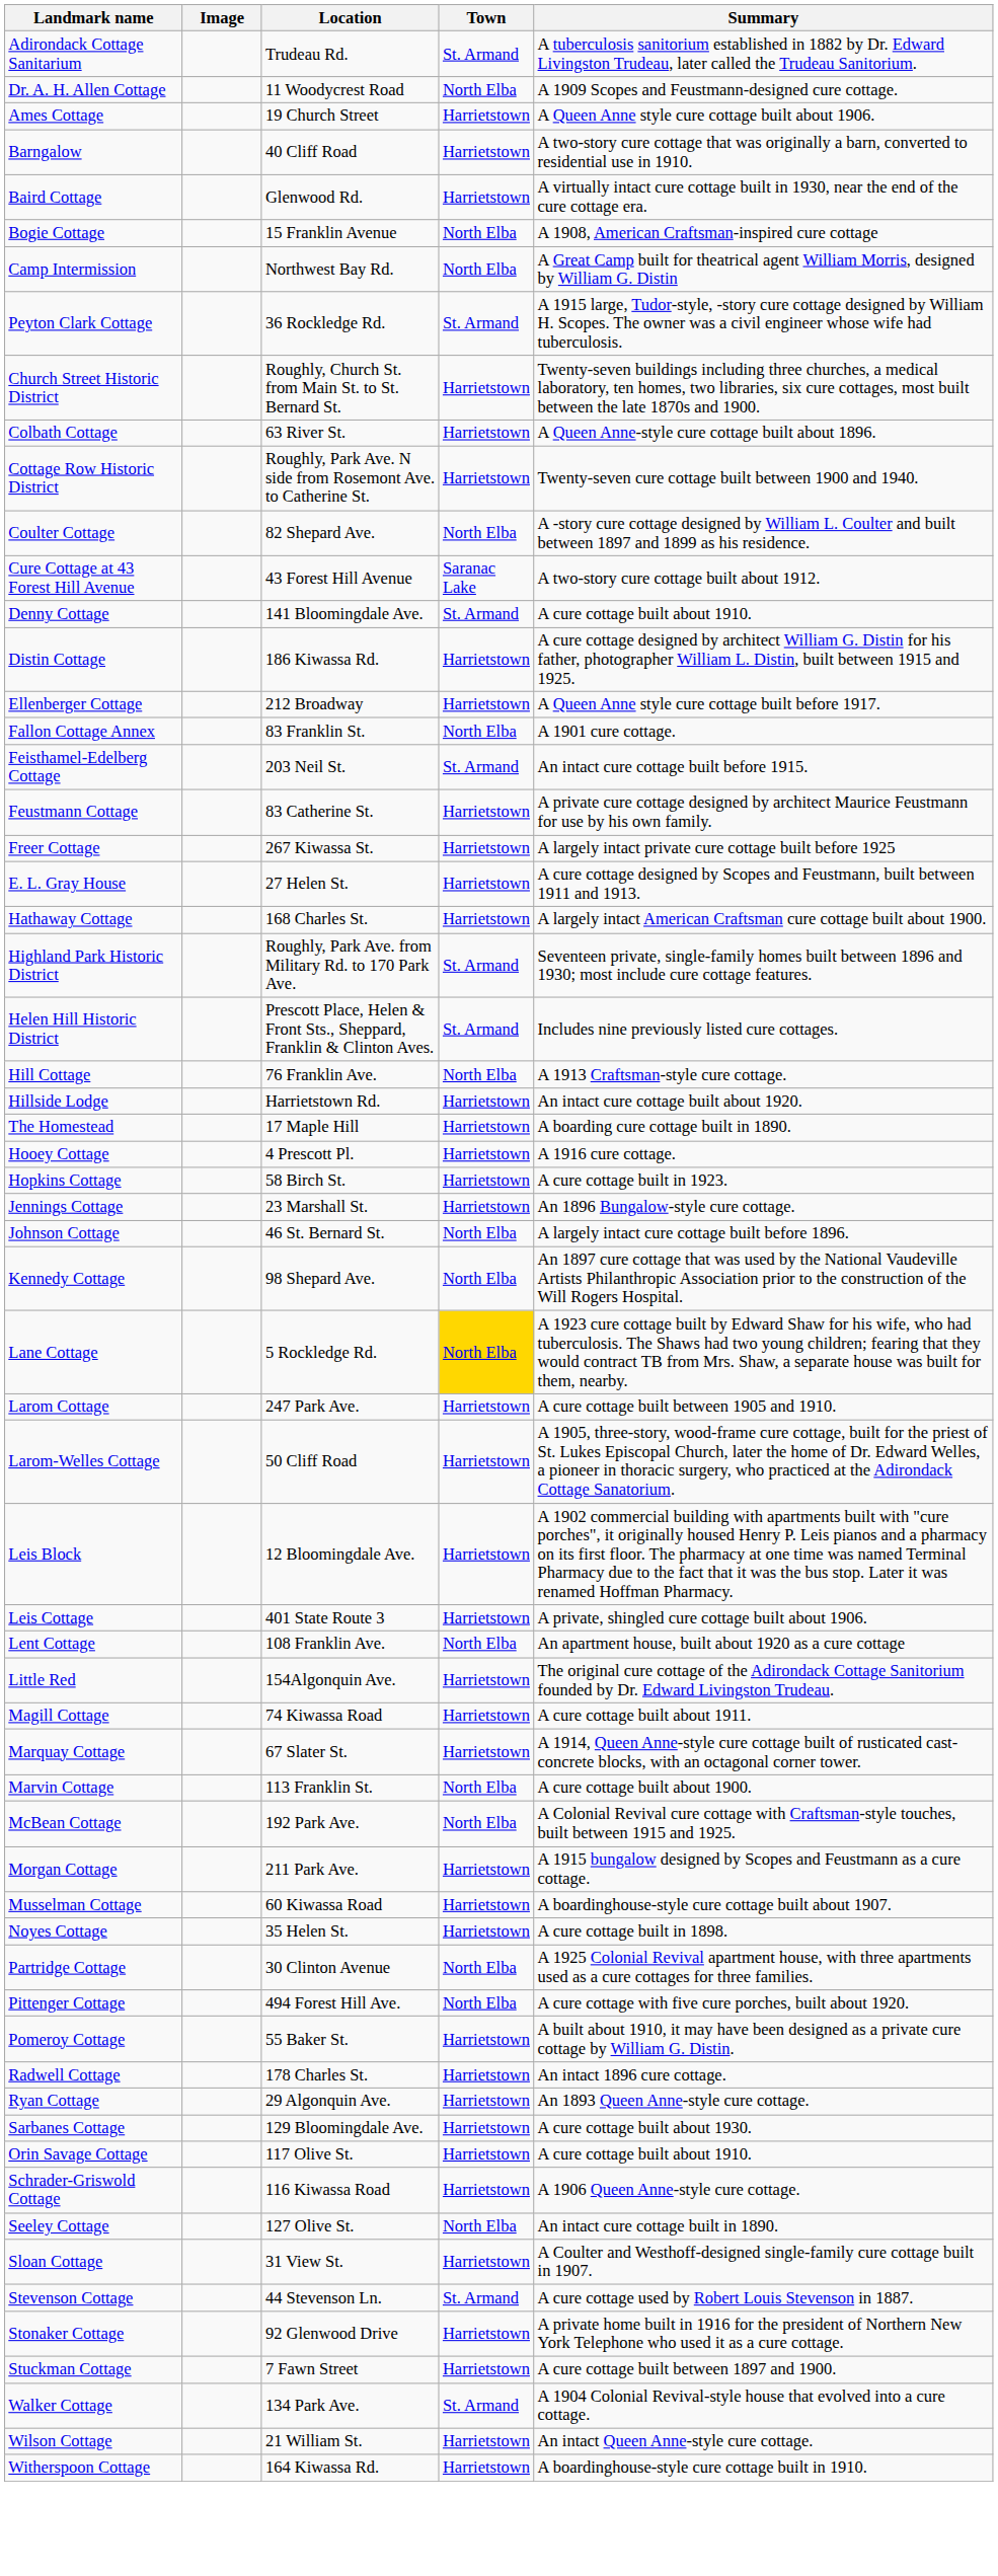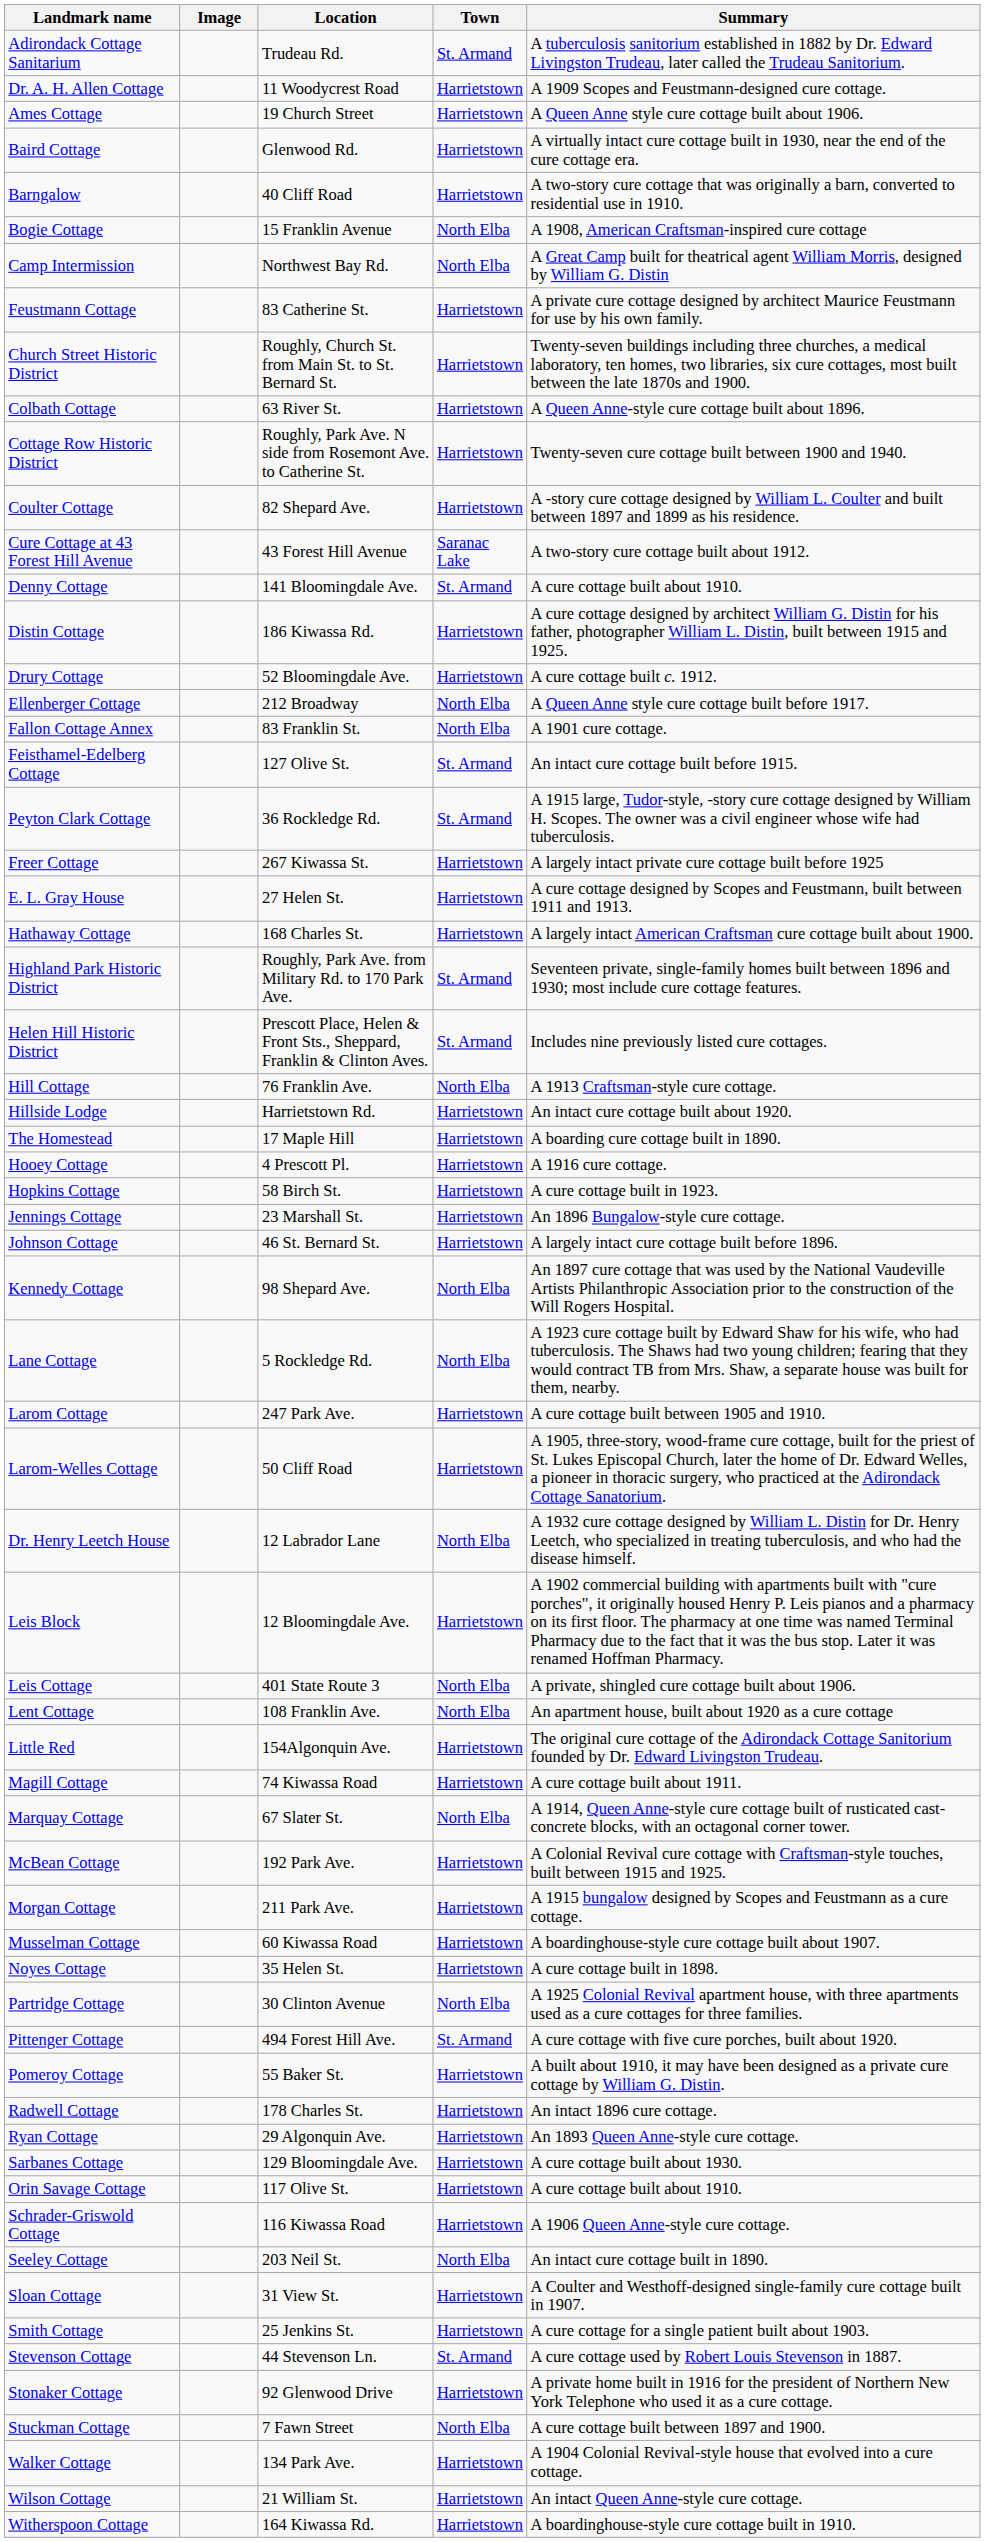Dr. A. H. Allen Cottage | Town: North Elba -> Harrietstown
rows swapped: Baird Cottage <-> Barngalow
rows swapped: Peyton Clark Cottage <-> Feustmann Cottage
Coulter Cottage | Town: North Elba -> Harrietstown
+ row: Drury Cottage | 52 Bloomingdale Ave. | Harrietstown | A cure cottage built c. 1912.
Ellenberger Cottage | Town: Harrietstown -> North Elba
Feisthamel-Edelberg Cottage | Location: 203 Neil St. -> 127 Olive St.
Johnson Cottage | Town: North Elba -> Harrietstown
Lane Cottage | Town: gold background -> no background
+ row: Dr. Henry Leetch House | 12 Labrador Lane | North Elba | A 1932 cure cottage designed by William L. Distin for Dr. Henry Leetch, who specialized in treating tuberculosis, and who had the disease himself.
Leis Cottage | Town: Harrietstown -> North Elba
Marquay Cottage | Town: Harrietstown -> North Elba
- row: Marvin Cottage | 113 Franklin St. | North Elba | A cure cottage built about 1900.
McBean Cottage | Town: North Elba -> Harrietstown
Pittenger Cottage | Town: North Elba -> St. Armand
Seeley Cottage | Location: 127 Olive St. -> 203 Neil St.
+ row: Smith Cottage | 25 Jenkins St. | Harrietstown | A cure cottage for a single patient built about 1903.
Stuckman Cottage | Town: Harrietstown -> North Elba
Walker Cottage | Town: St. Armand -> Harrietstown
